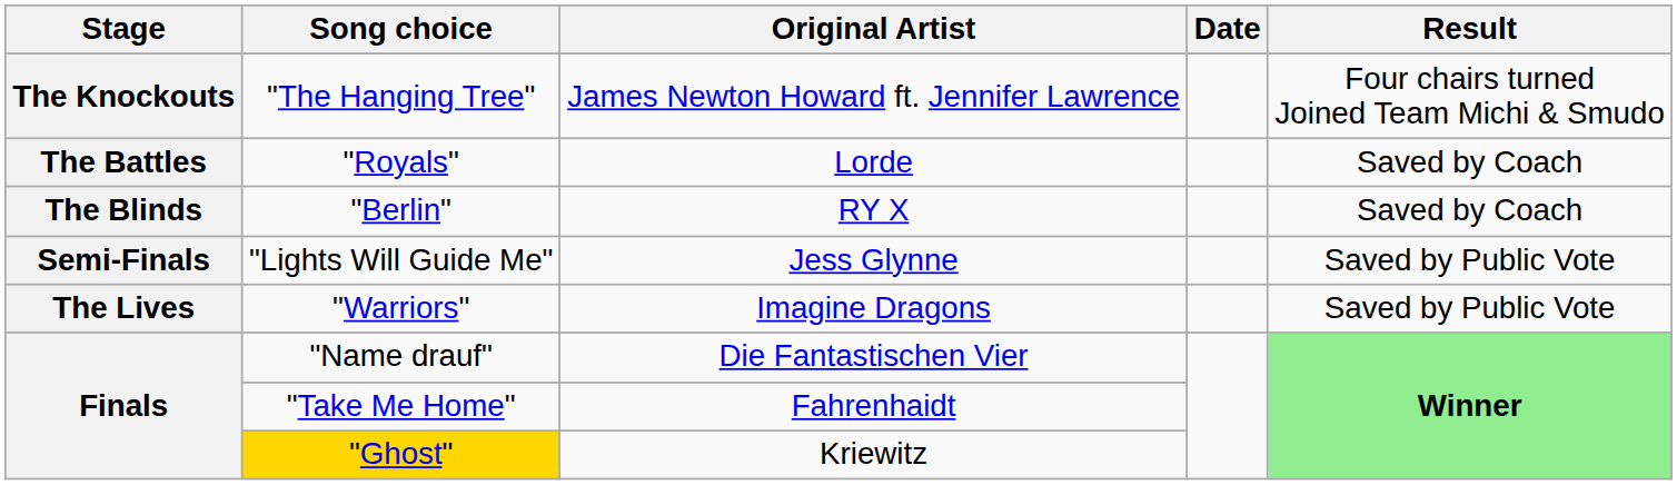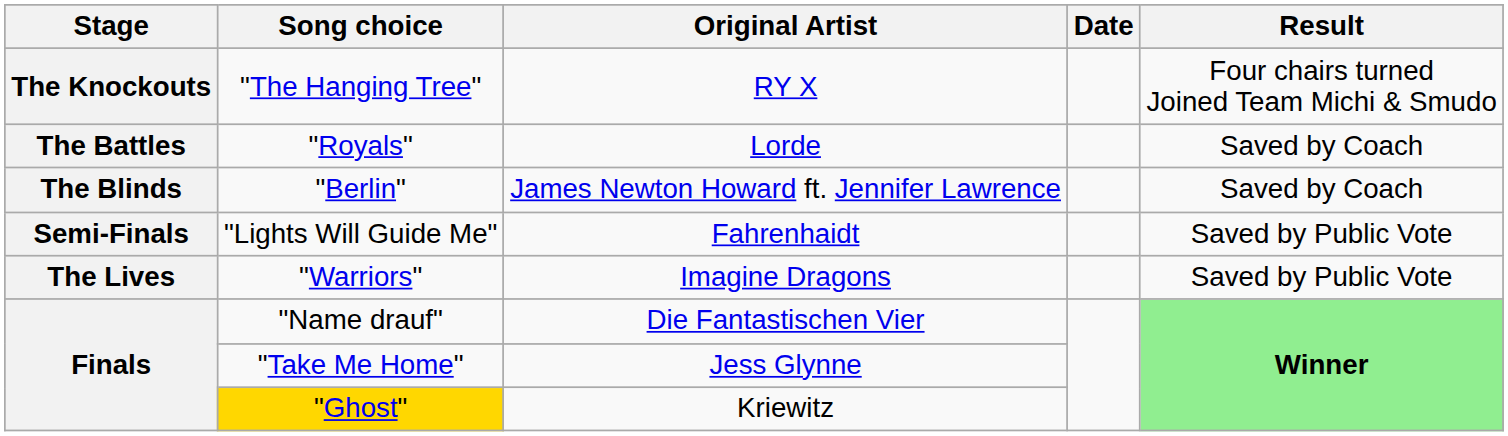"The Hanging Tree" | Original Artist: James Newton Howard ft. Jennifer Lawrence -> RY X
"Berlin" | Original Artist: RY X -> James Newton Howard ft. Jennifer Lawrence
"Lights Will Guide Me" | Original Artist: Jess Glynne -> Fahrenhaidt
"Take Me Home" | Original Artist: Fahrenhaidt -> Jess Glynne
